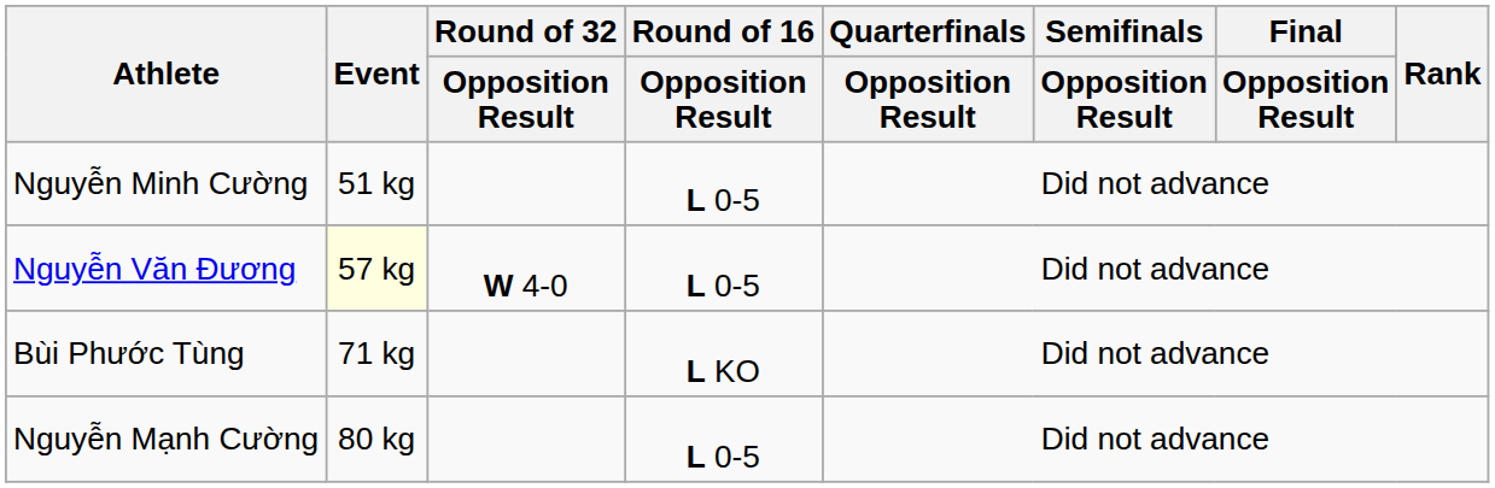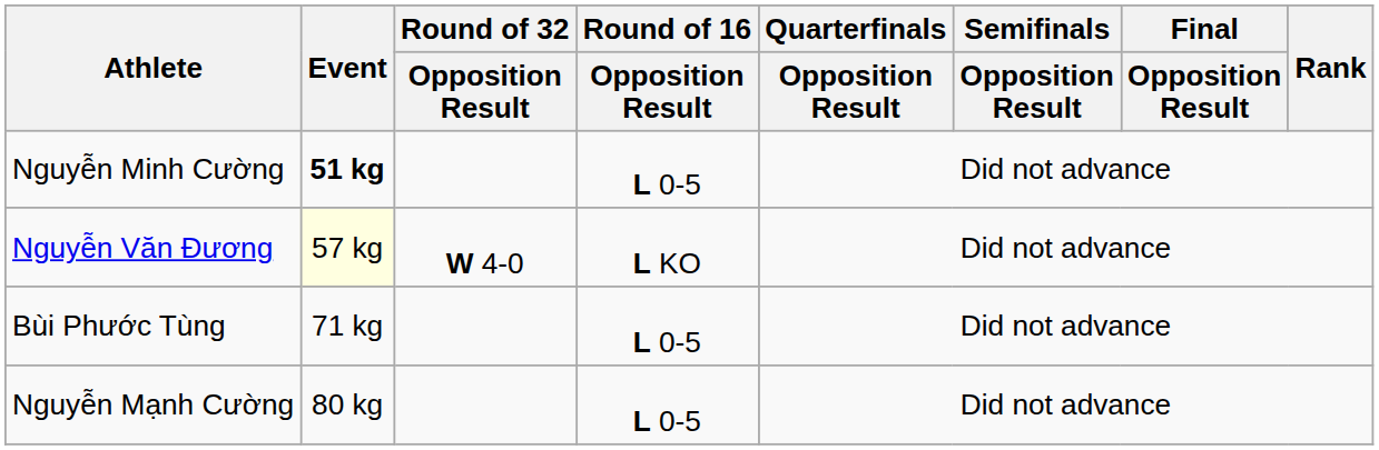Nguyễn Minh Cường | Event: normal -> bold
Nguyễn Văn Đương | Round of 16 / Opposition Result: L 0-5 -> L KO
Bùi Phước Tùng | Round of 16 / Opposition Result: L KO -> L 0-5
